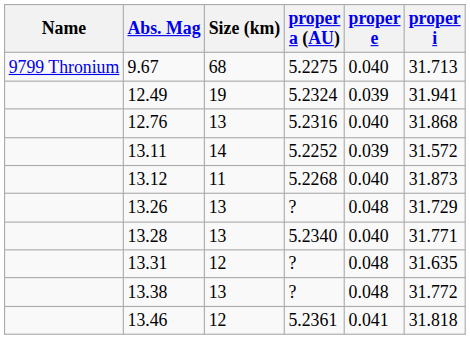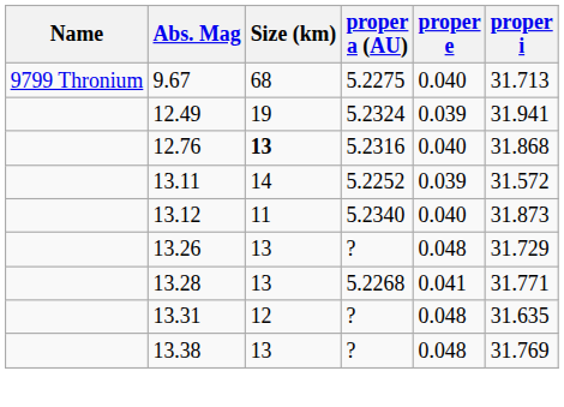12.76 | Size (km): normal -> bold
13.12 | proper a (AU): 5.2268 -> 5.2340
13.28 | proper a (AU): 5.2340 -> 5.2268
13.28 | proper e: 0.040 -> 0.041
13.38 | proper i: 31.772 -> 31.769
- row: 13.46 | 12 | 5.2361 | 0.041 | 31.818
